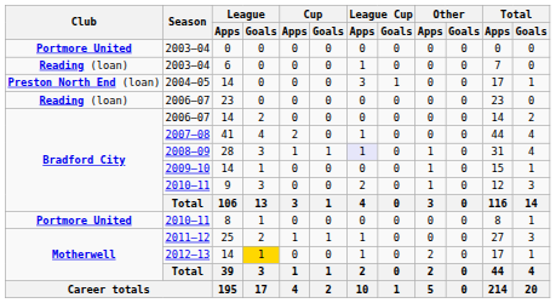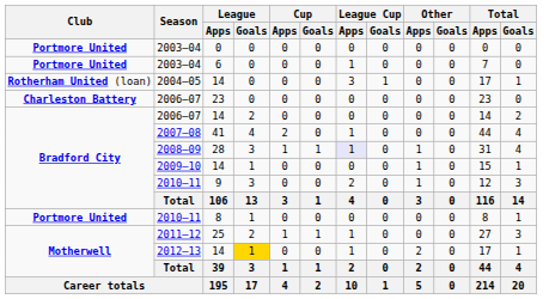2003–04 / 6 | Club: Reading (loan) -> Portmore United
2004–05 | Club: Preston North End (loan) -> Rotherham United (loan)
2006–07 / 23 | Club: Reading (loan) -> Charleston Battery
